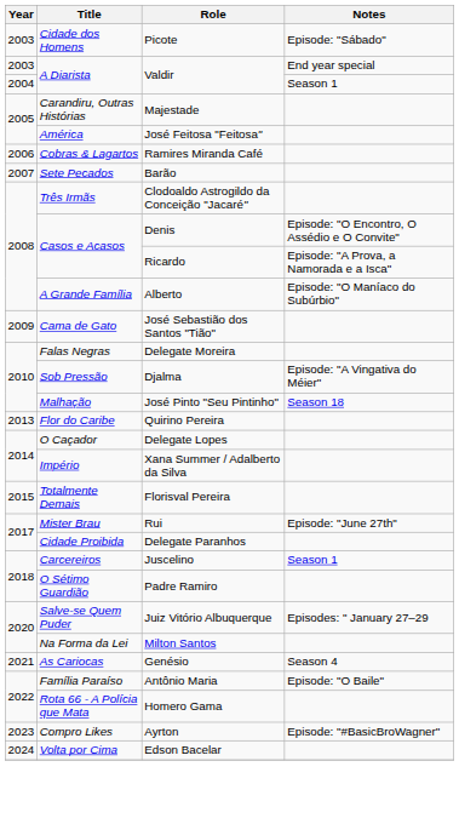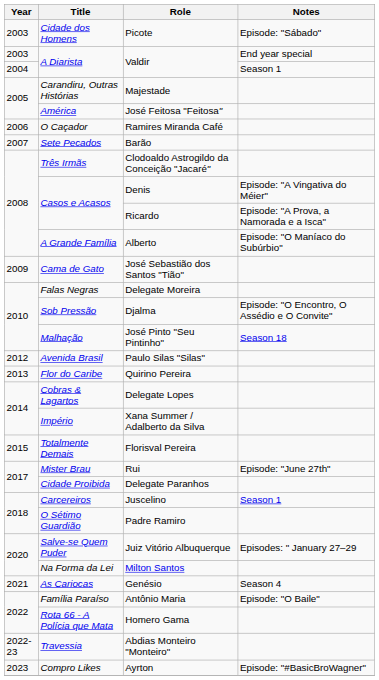Ramires Miranda Café | Title: Cobras & Lagartos -> O Caçador
Denis | Notes: Episode: "O Encontro, O Assédio e O Convite" -> Episode: "A Vingativa do Méier"
Djalma | Notes: Episode: "A Vingativa do Méier" -> Episode: "O Encontro, O Assédio e O Convite"
+ row: 2012 | Avenida Brasil | Paulo Silas "Silas"
Delegate Lopes | Title: O Caçador -> Cobras & Lagartos
+ row: 2022-23 | Travessia | Abdias Monteiro "Monteiro"
- row: 2024 | Volta por Cima | Edson Bacelar
